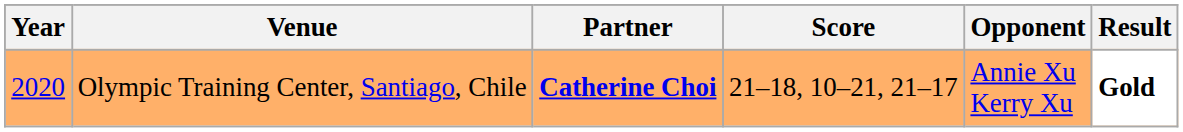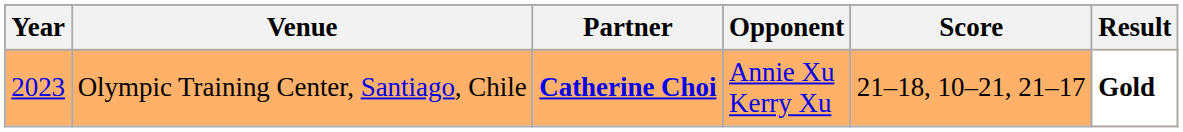columns swapped: Opponent <-> Score
Olympic Training Center, Santiago, Chile | Year: 2020 -> 2023
